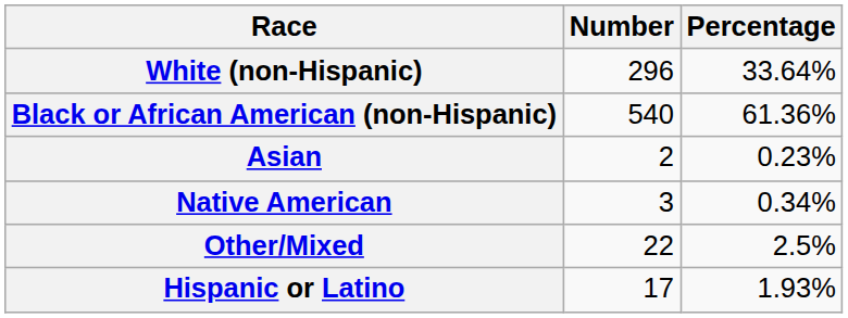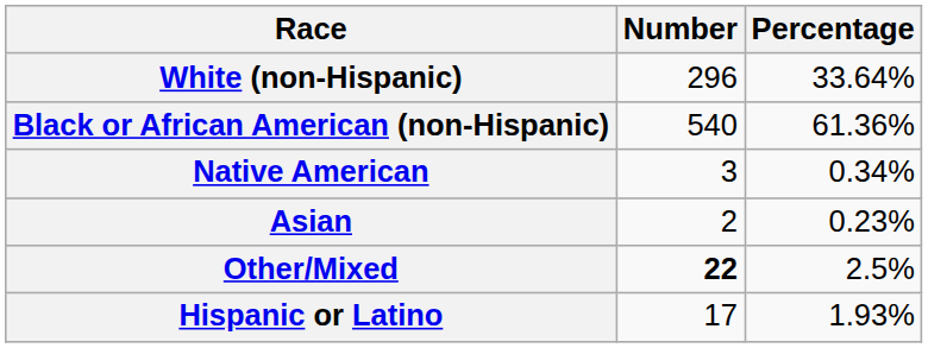rows swapped: Native American <-> Asian
Other/Mixed | Number: normal -> bold
